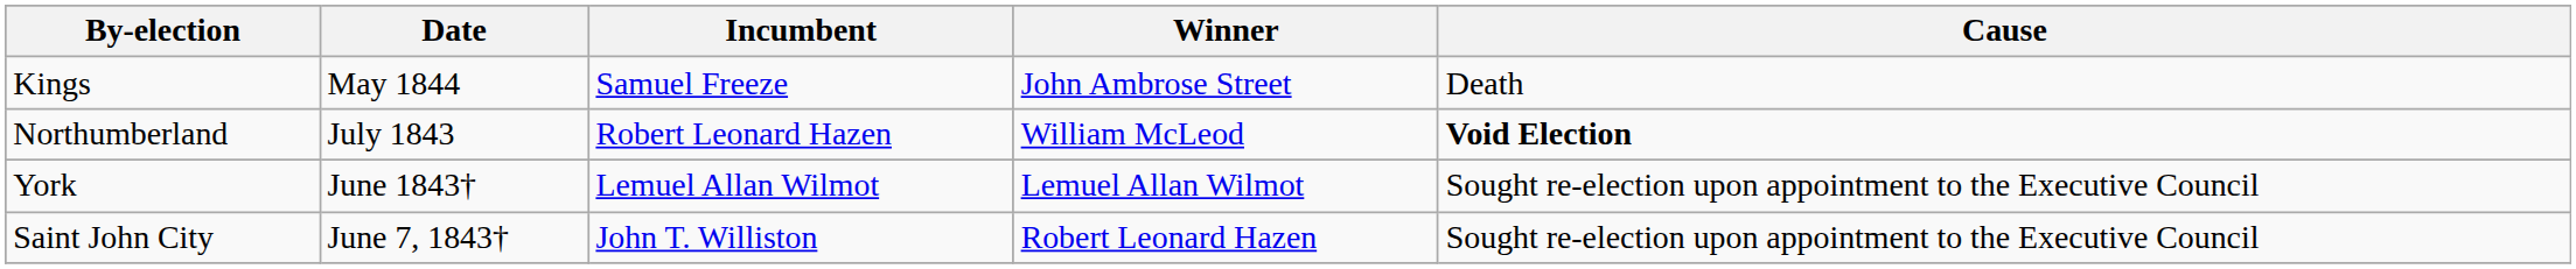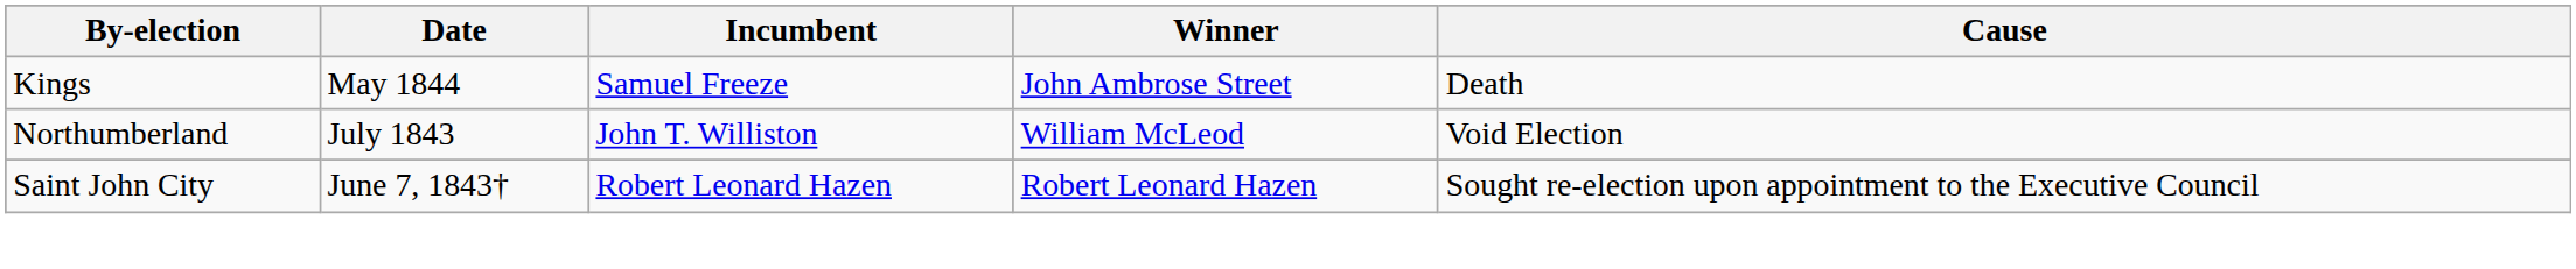Northumberland | Incumbent: Robert Leonard Hazen -> John T. Williston
Northumberland | Cause: bold -> normal
- row: York | June 1843† | Lemuel Allan Wilmot | Lemuel Allan Wilmot | Sought re-election upon appointment to the Executive Council
Saint John City | Incumbent: John T. Williston -> Robert Leonard Hazen
